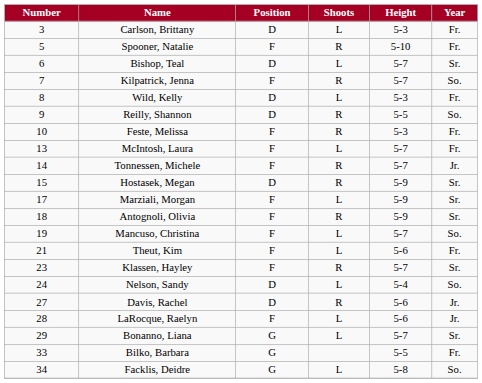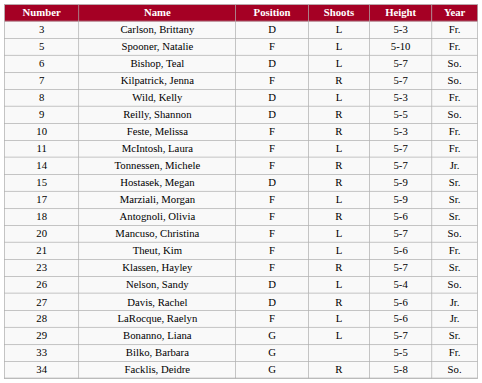Spooner, Natalie | Shoots: R -> L
Bishop, Teal | Year: Sr. -> So.
McIntosh, Laura | Number: 13 -> 11
Antognoli, Olivia | Height: 5-9 -> 5-6
Mancuso, Christina | Number: 19 -> 20
Nelson, Sandy | Number: 24 -> 26
Facklis, Deidre | Shoots: L -> R
